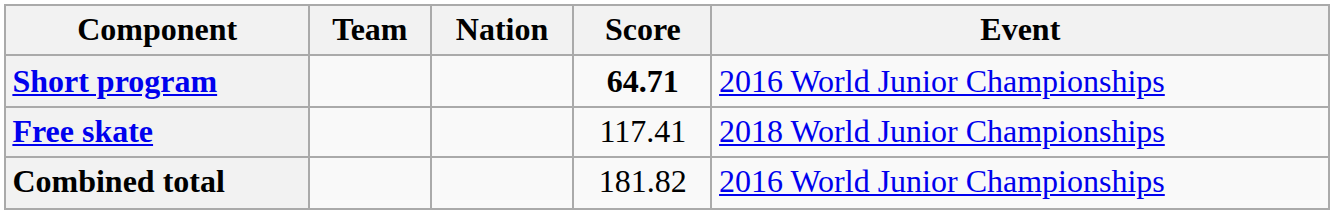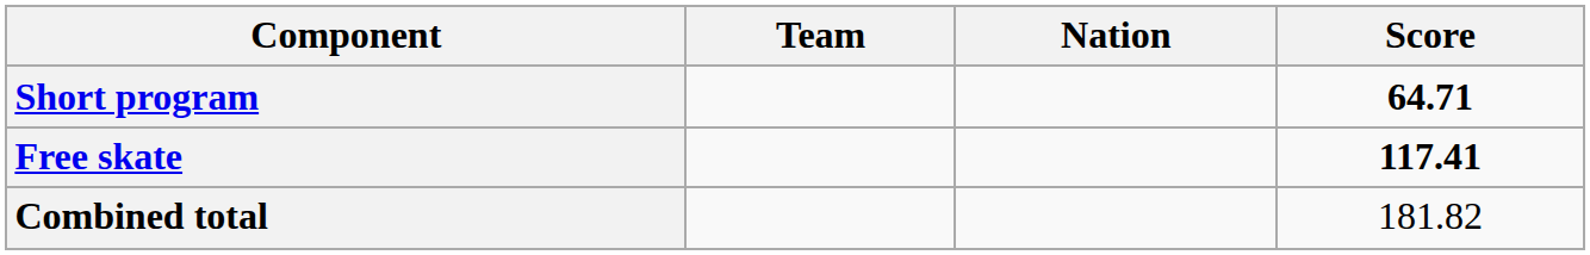- column: Event | 2016 World Junior Championships | 2018 World Junior Championships | 2016 World Junior Championships
Free skate | Score: normal -> bold
